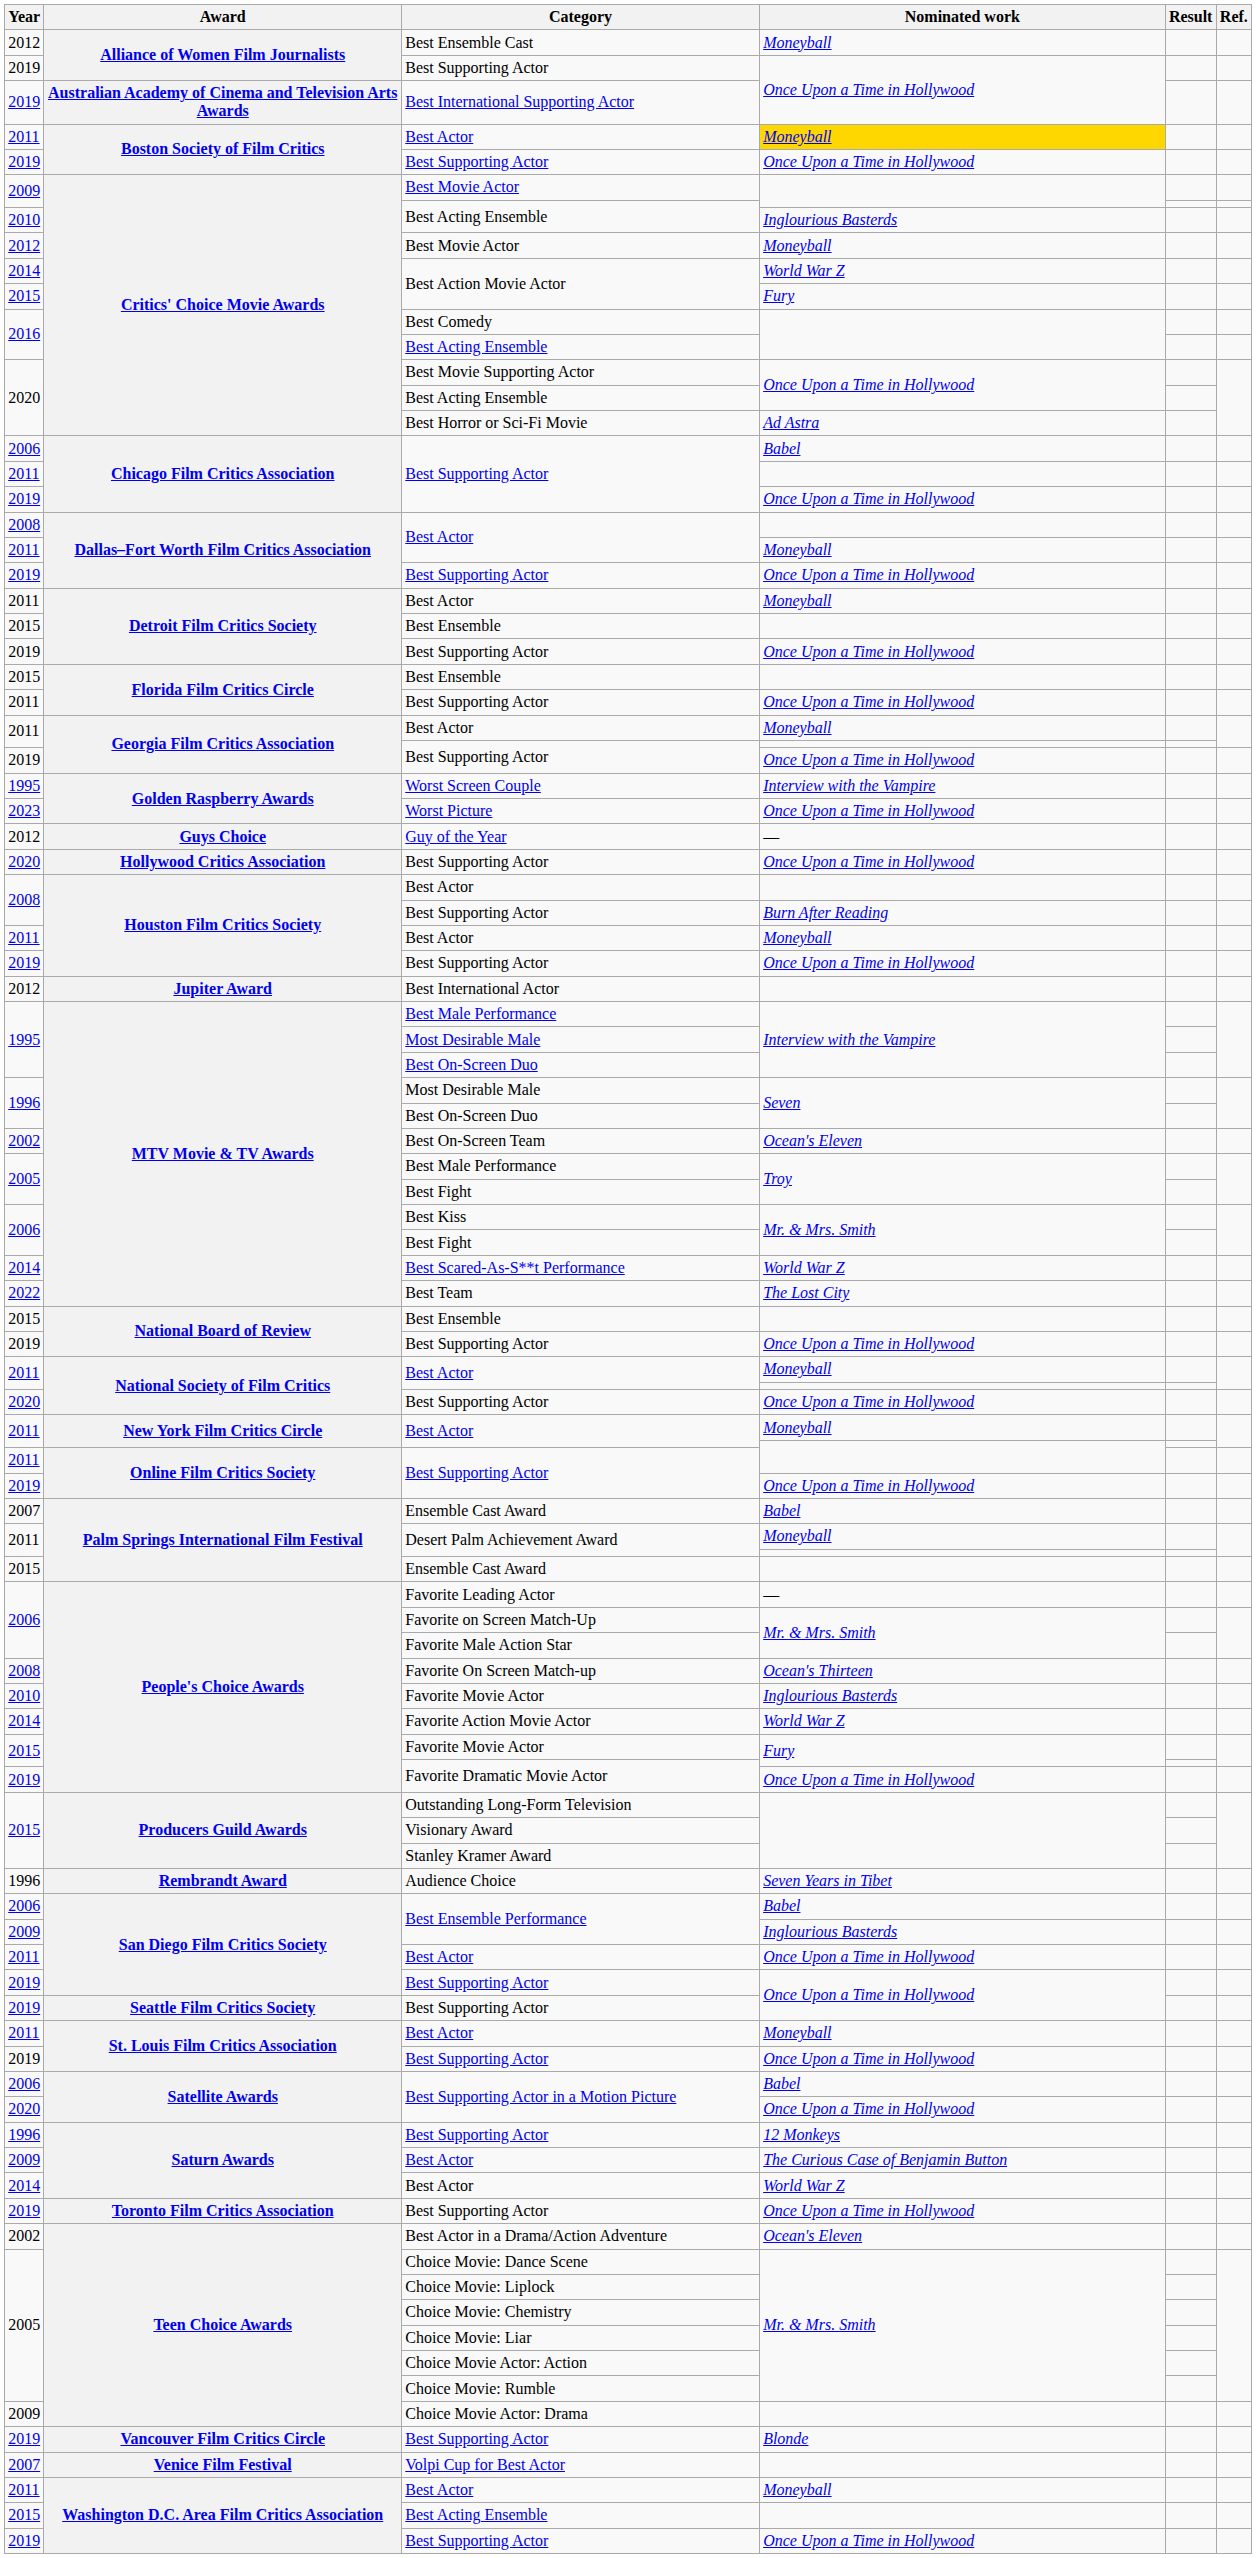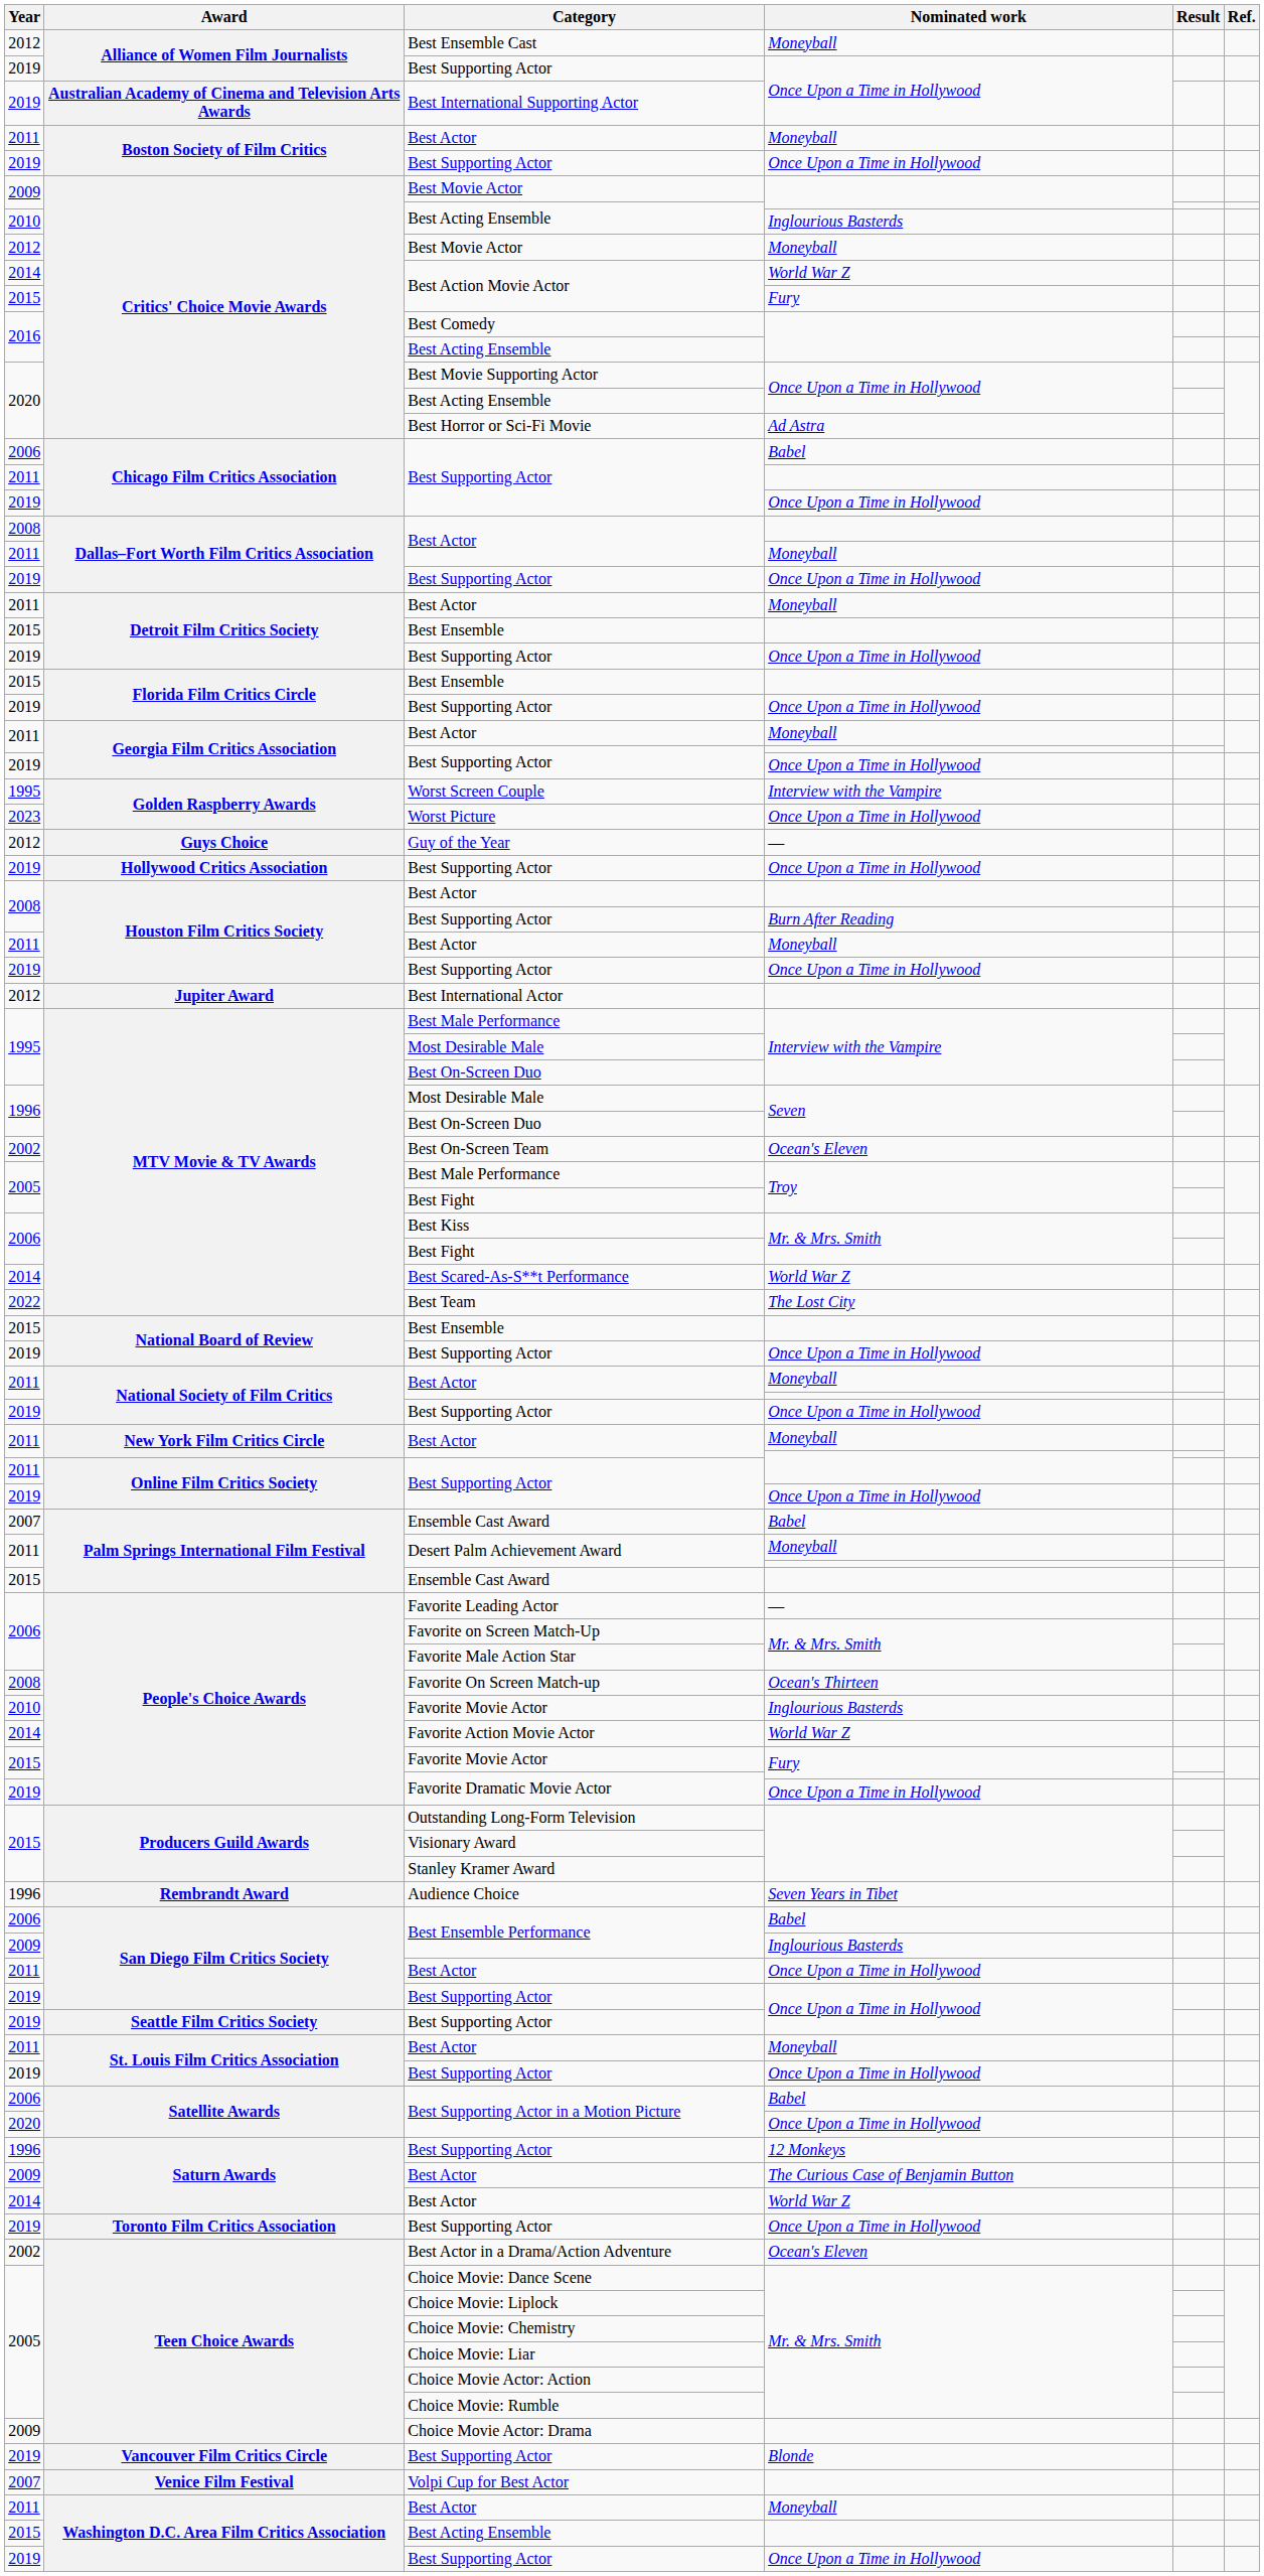Boston Society of Film Critics / Best Actor | Nominated work: gold background -> no background
Florida Film Critics Circle / Best Supporting Actor | Year: 2011 -> 2019
Hollywood Critics Association / Best Supporting Actor | Year: 2020 -> 2019
National Society of Film Critics / Best Supporting Actor | Year: 2020 -> 2019
